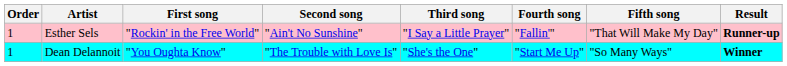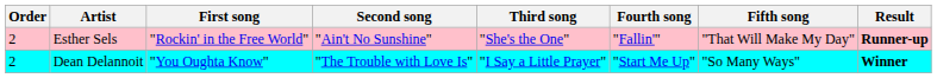Esther Sels | Order: 1 -> 2
Esther Sels | Third song: "I Say a Little Prayer" -> "She's the One"
Dean Delannoit | Order: 1 -> 2
Dean Delannoit | Third song: "She's the One" -> "I Say a Little Prayer"
